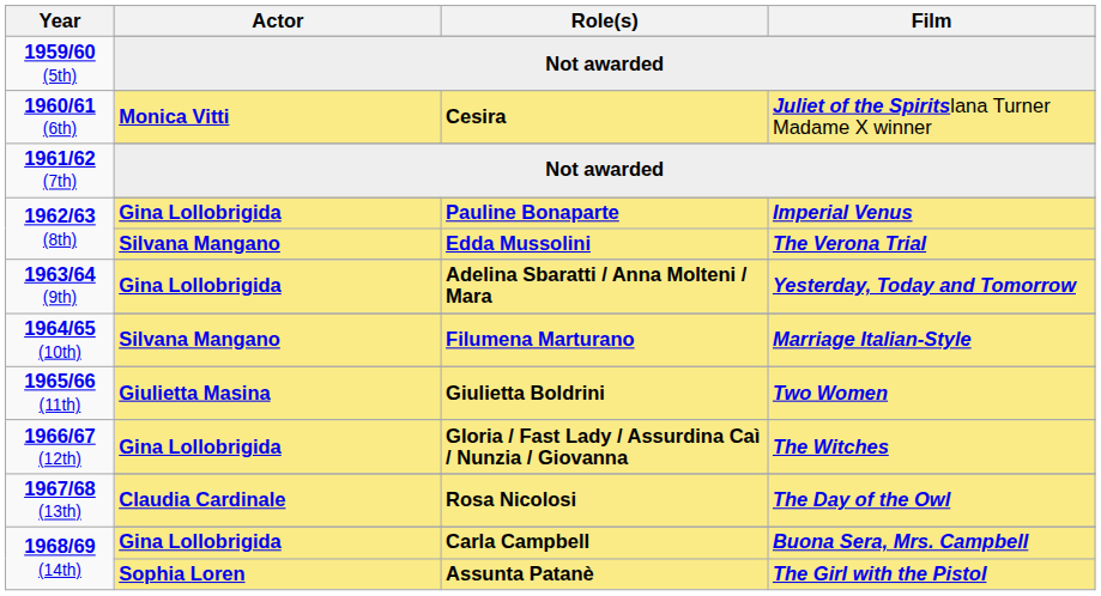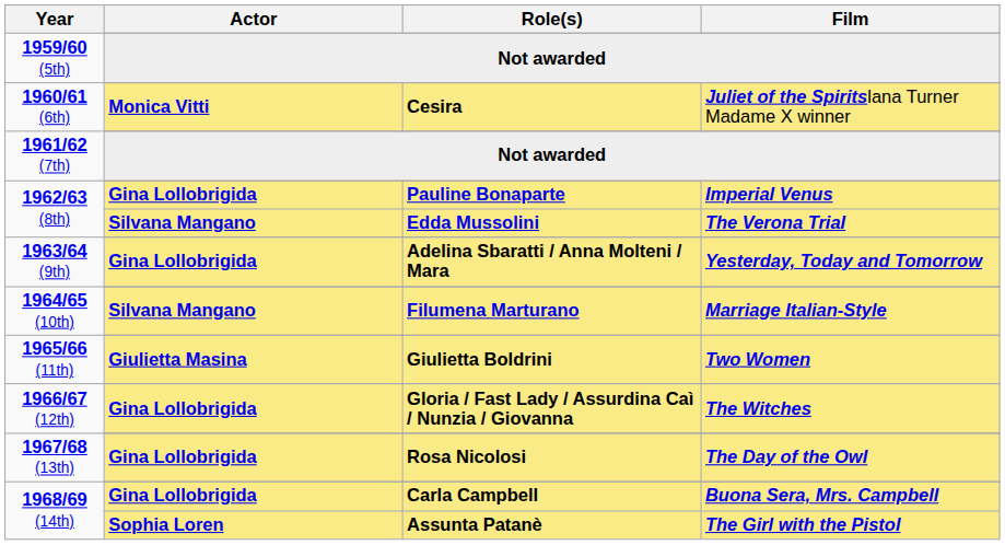Rosa Nicolosi | Actor: Claudia Cardinale -> Gina Lollobrigida
